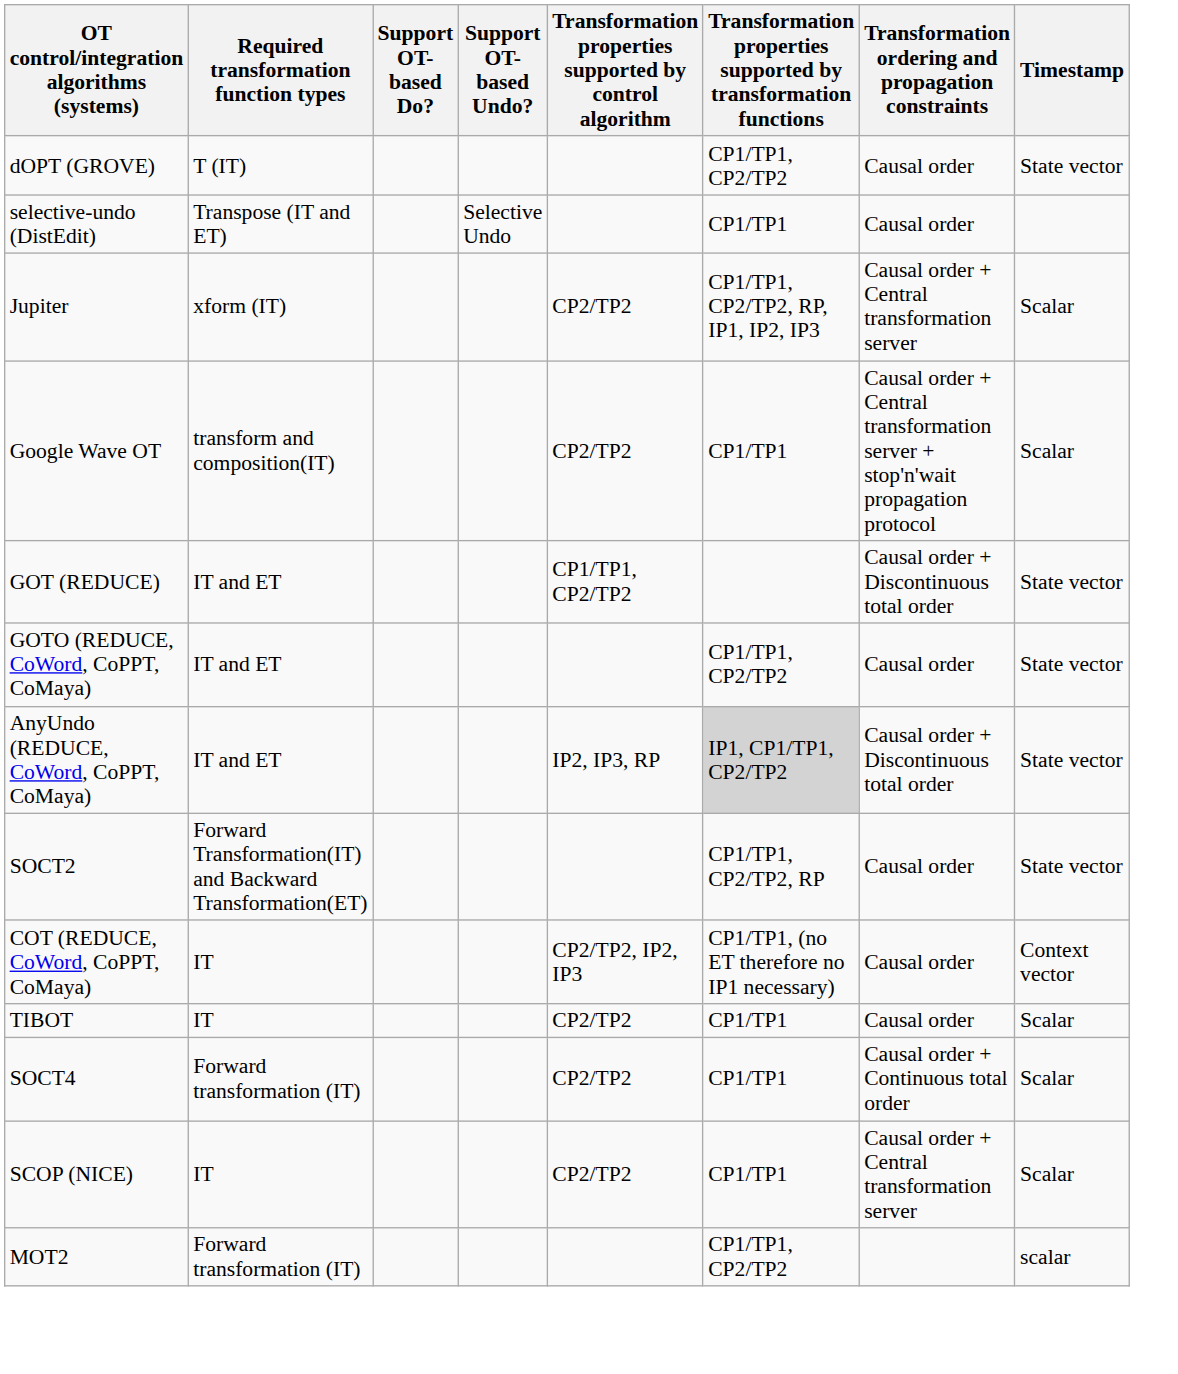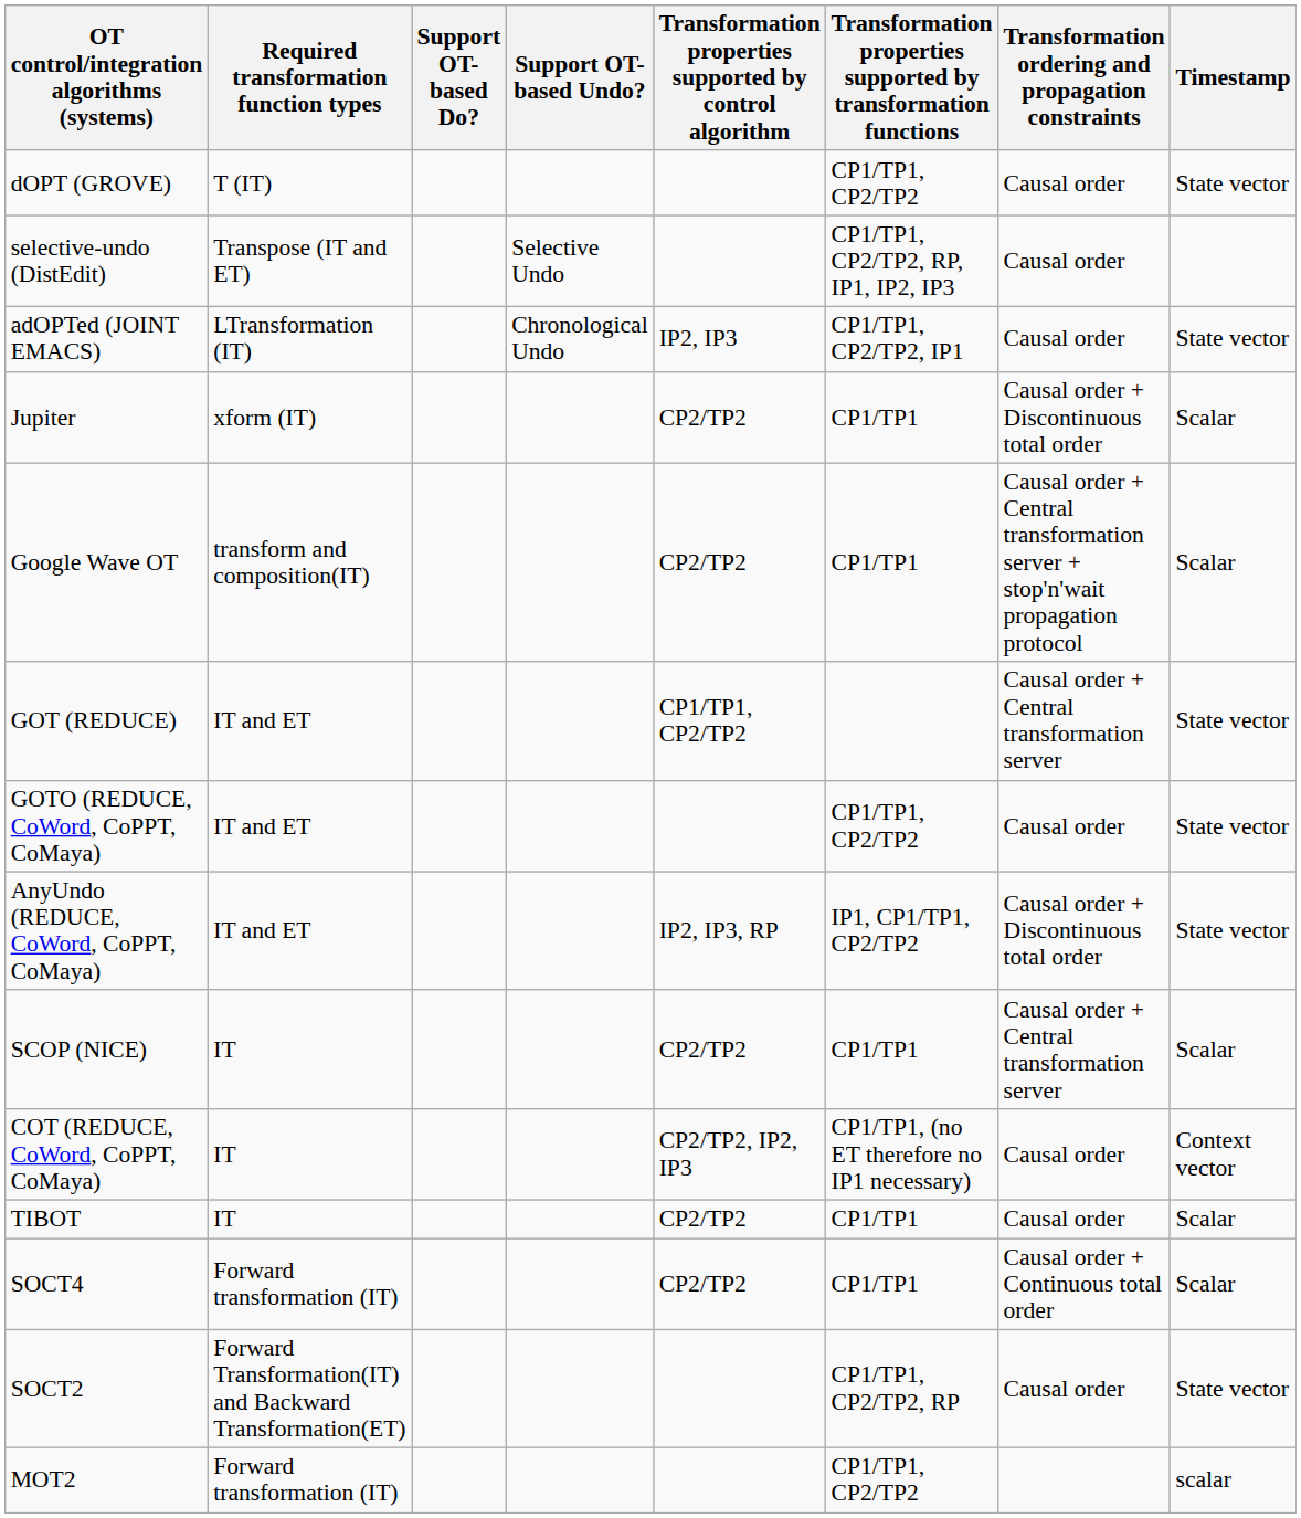selective-undo (DistEdit) | column 6: CP1/TP1 -> CP1/TP1, CP2/TP2, RP, IP1, IP2, IP3
+ row: adOPTed (JOINT EMACS) | LTransformation (IT) | Chronological Undo | IP2, IP3 | CP1/TP1, CP2/TP2, IP1 | Causal order | State vector
Jupiter | column 6: CP1/TP1, CP2/TP2, RP, IP1, IP2, IP3 -> CP1/TP1
Jupiter | Transformation ordering and propagation constraints: Causal order + Central transformation server -> Causal order + Discontinuous total order
GOT (REDUCE) | Transformation ordering and propagation constraints: Causal order + Discontinuous total order -> Causal order + Central transformation server
AnyUndo (REDUCE, CoWord, CoPPT, CoMaya) | column 6: lightgrey background -> no background
rows swapped: SCOP (NICE) <-> SOCT2
